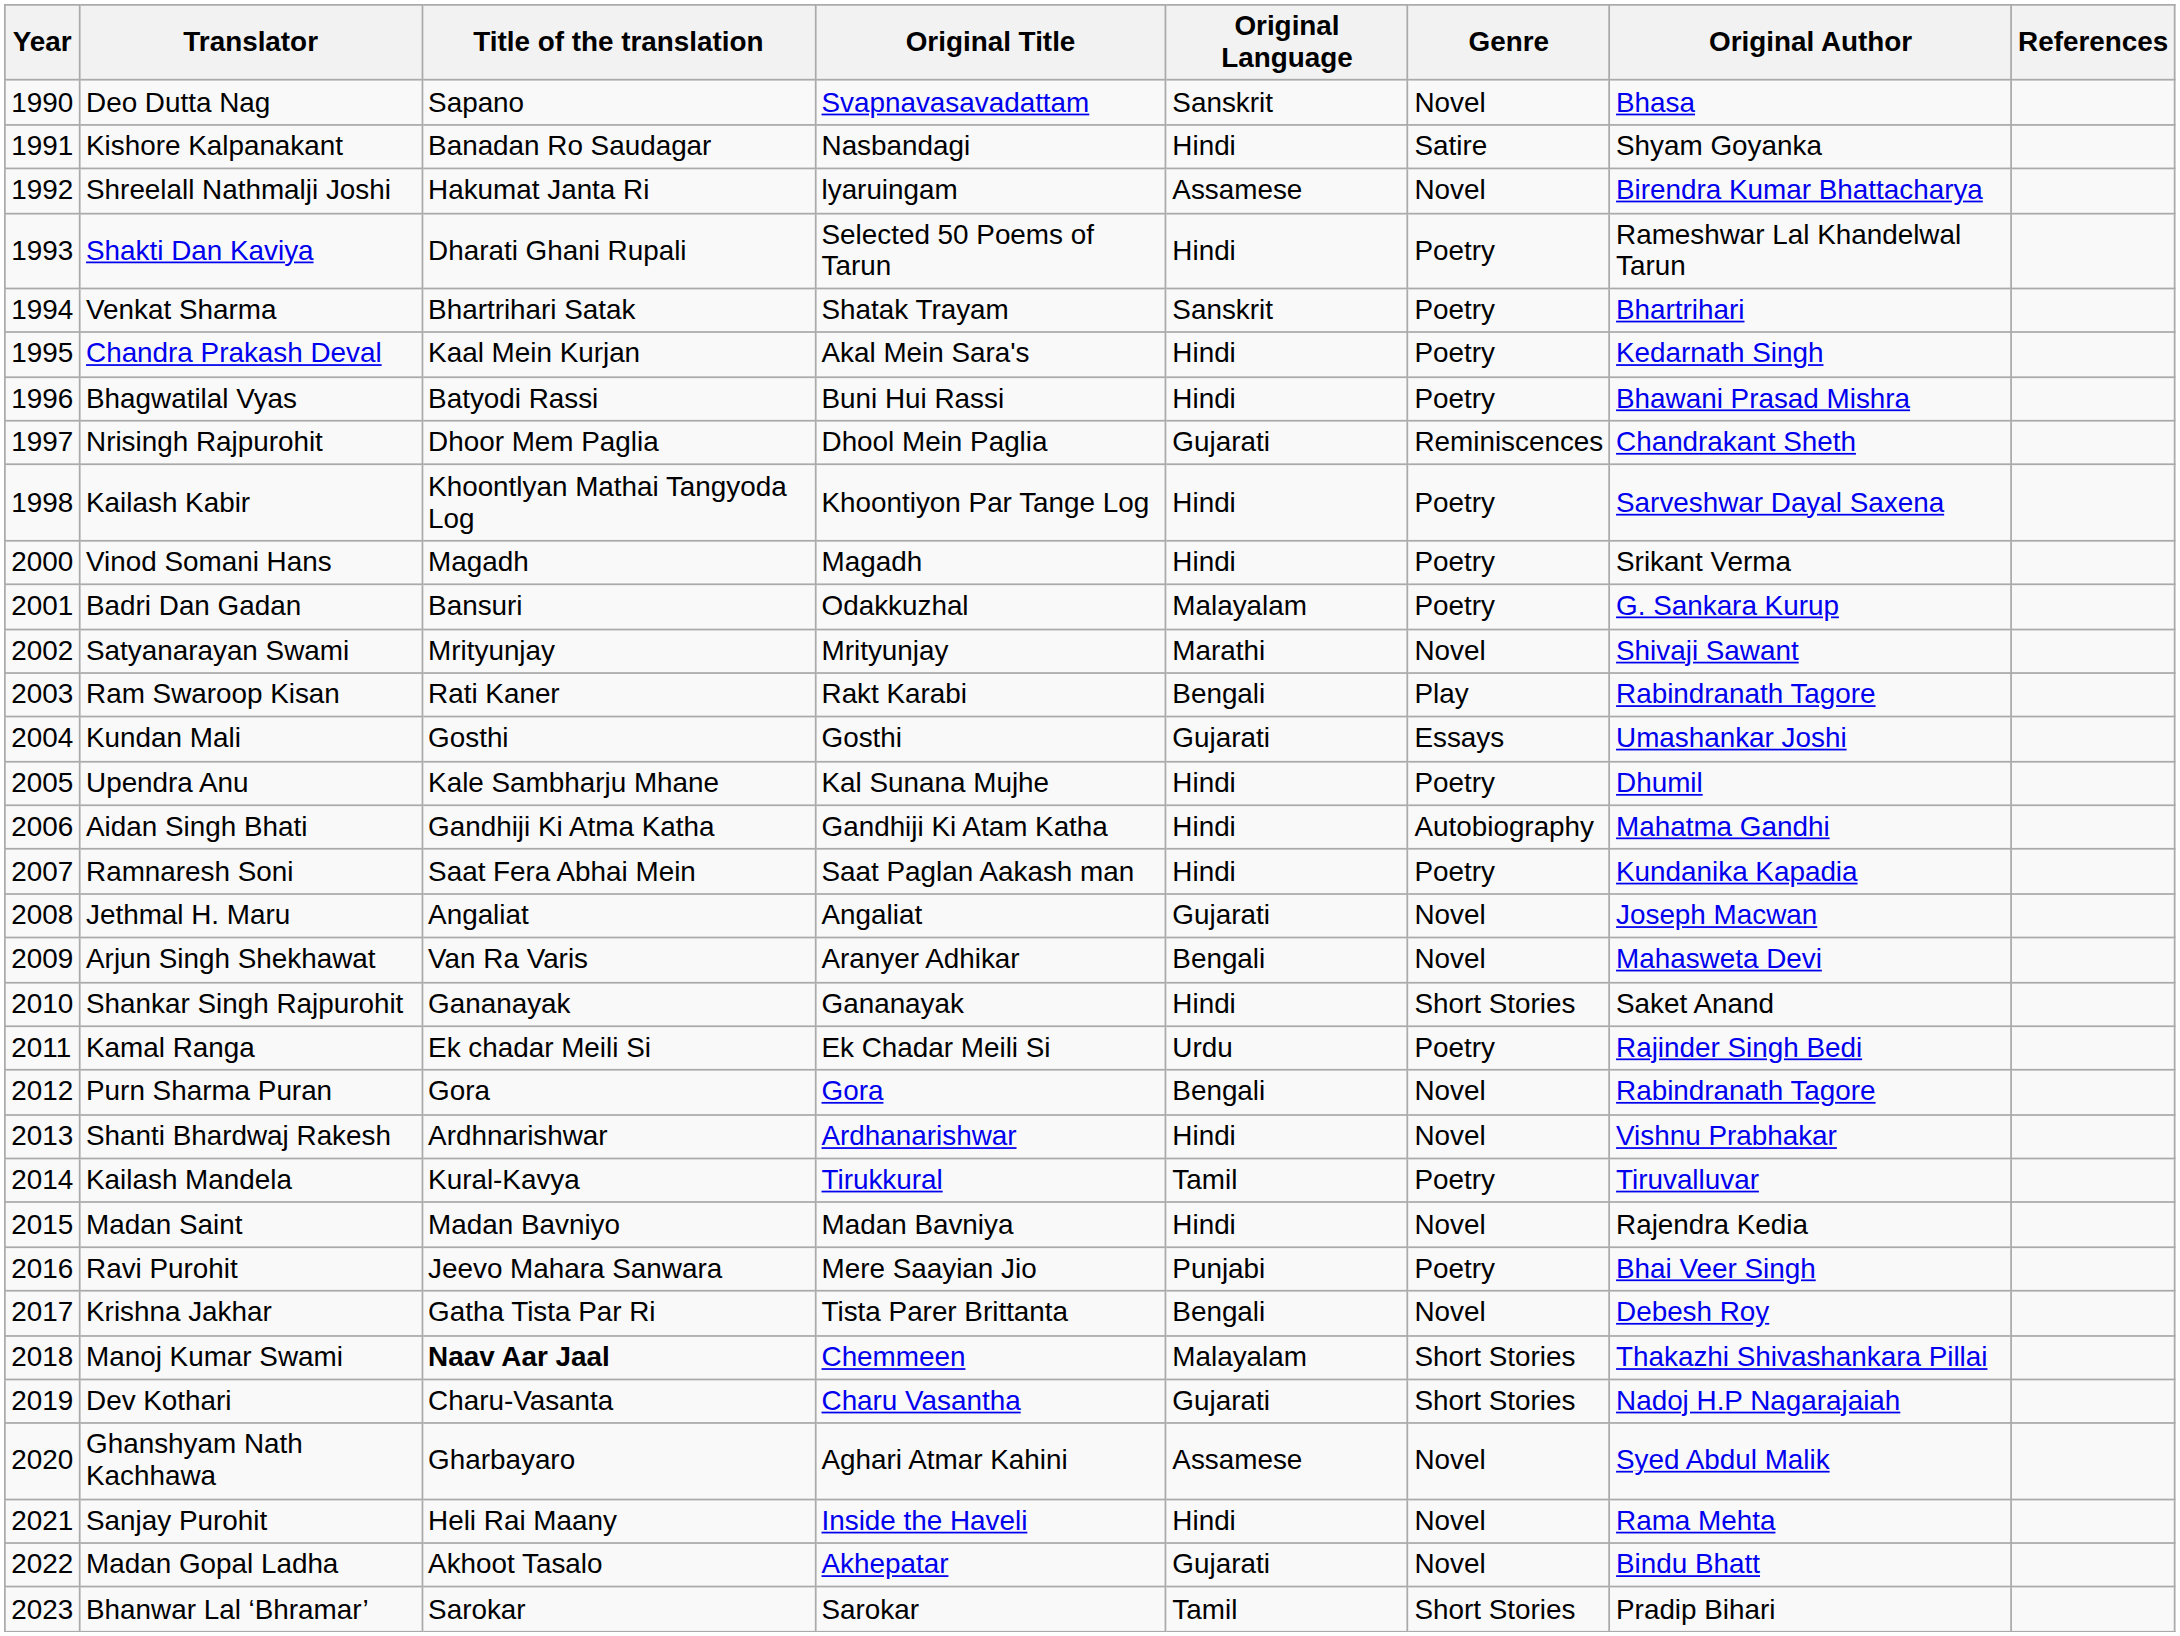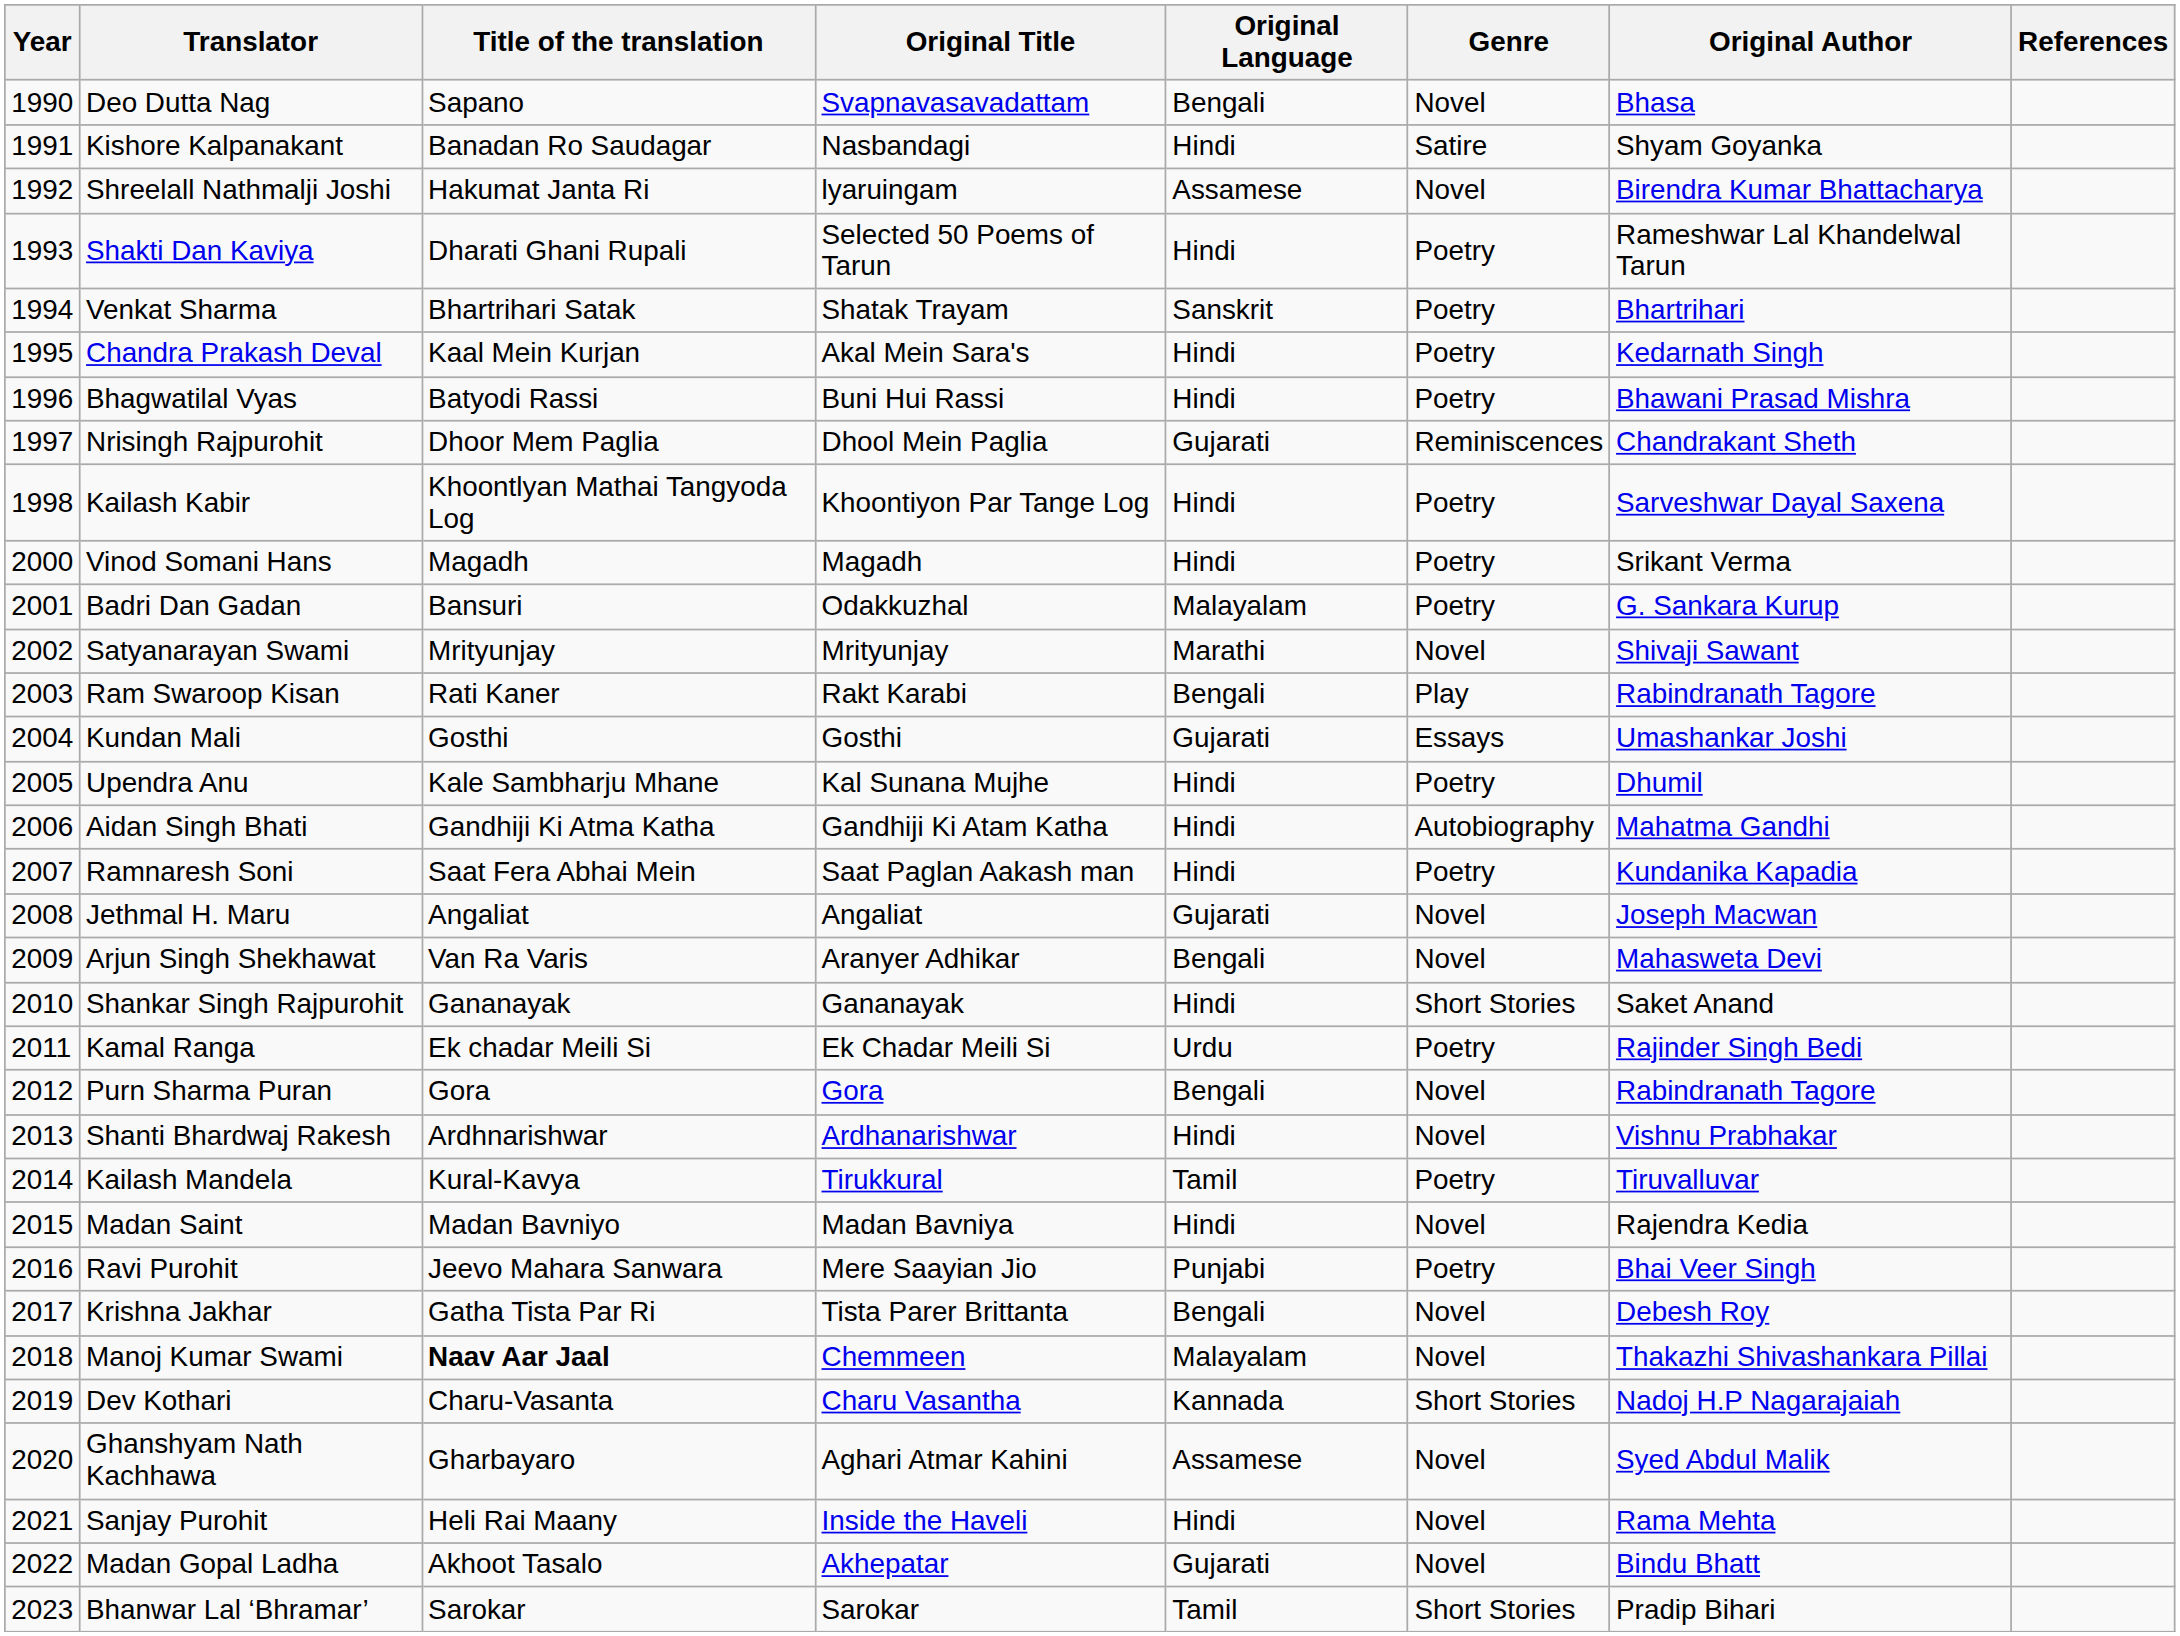Deo Dutta Nag | Original Language: Sanskrit -> Bengali
Manoj Kumar Swami | Genre: Short Stories -> Novel
Dev Kothari | Original Language: Gujarati -> Kannada
